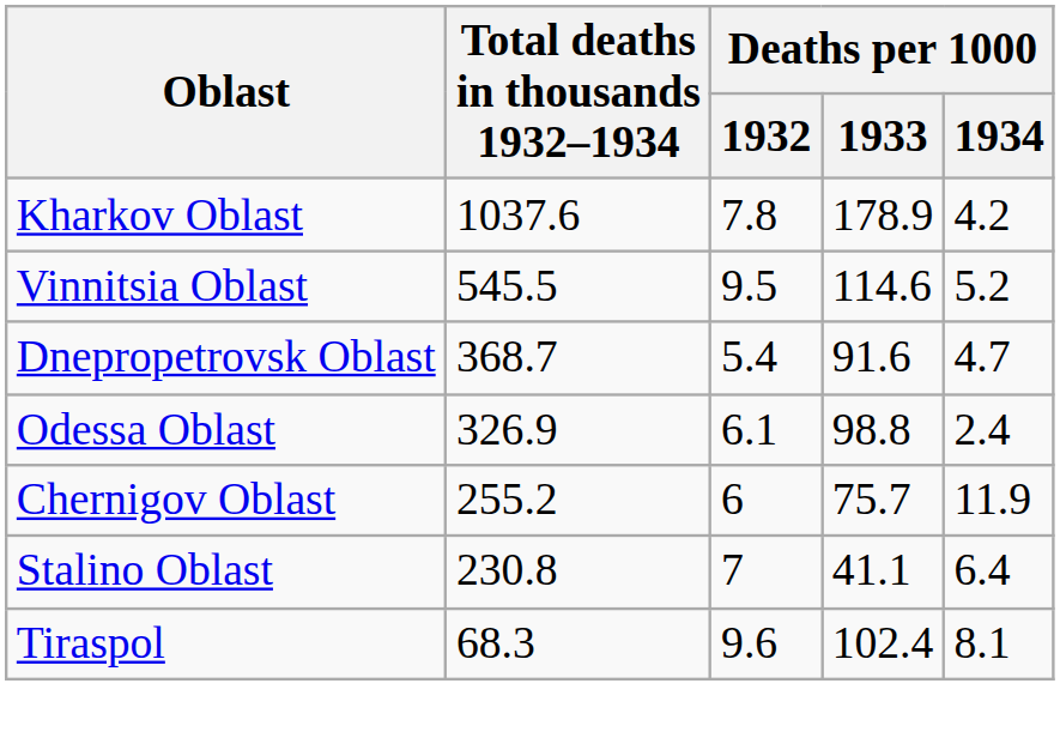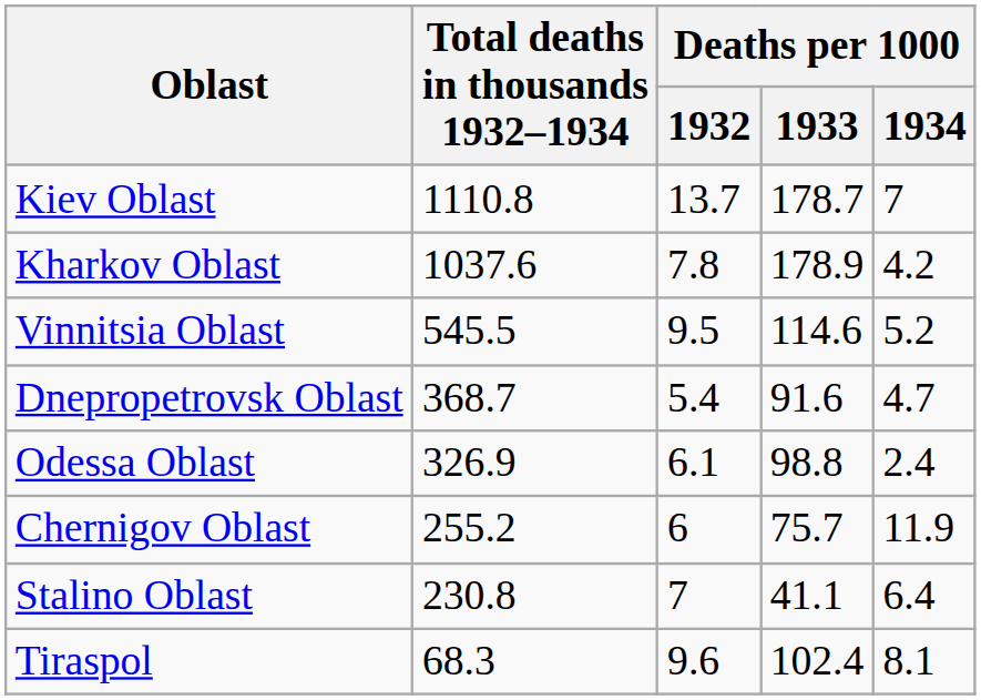+ row: Kiev Oblast | 1110.8 | 13.7 | 178.7 | 7
